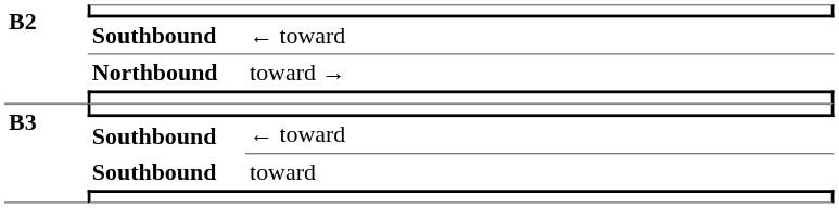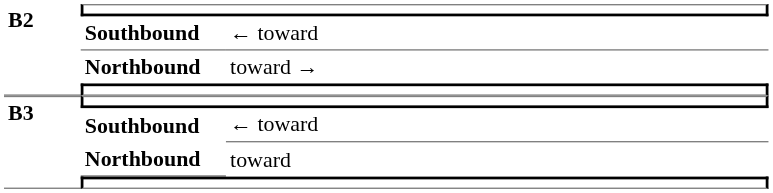toward | column 2: Southbound -> Northbound
